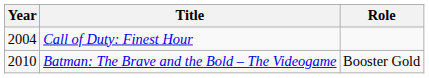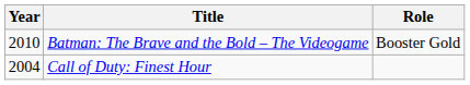rows swapped: Call of Duty: Finest Hour <-> Batman: The Brave and the Bold – The Videogame
